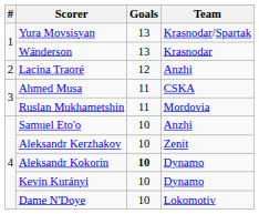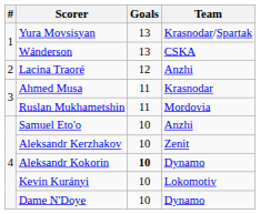Wánderson | Team: Krasnodar -> CSKA
Ahmed Musa | Team: CSKA -> Krasnodar
Kevin Kurányi | Team: Dynamo -> Lokomotiv
Dame N'Doye | Team: Lokomotiv -> Dynamo
